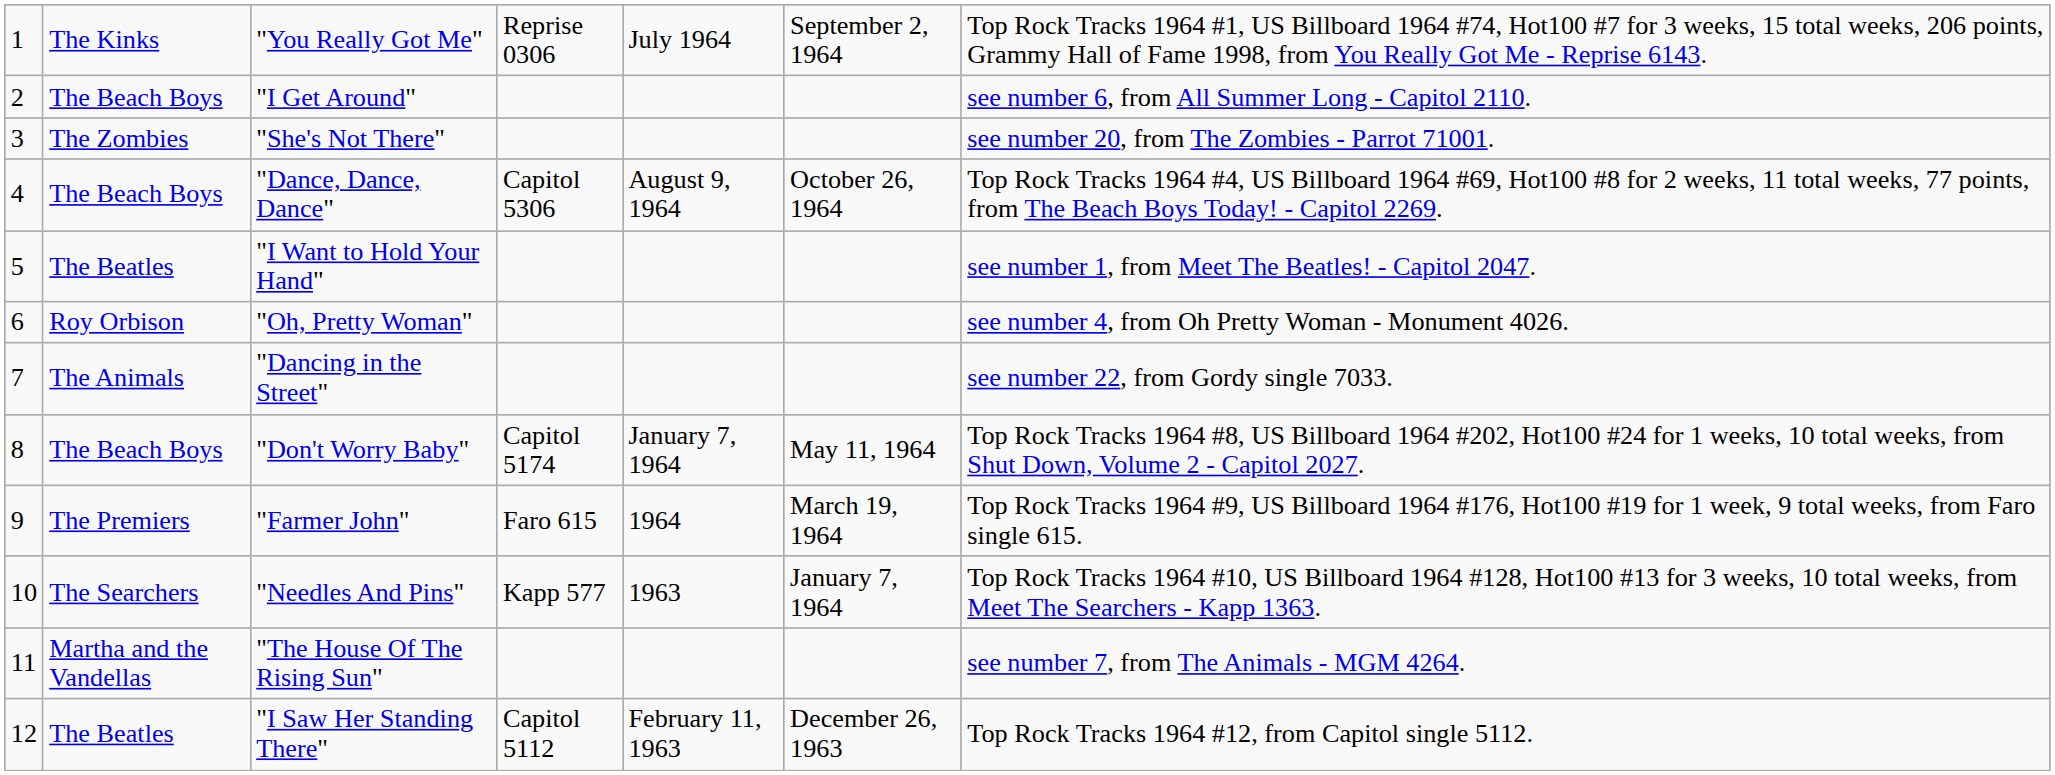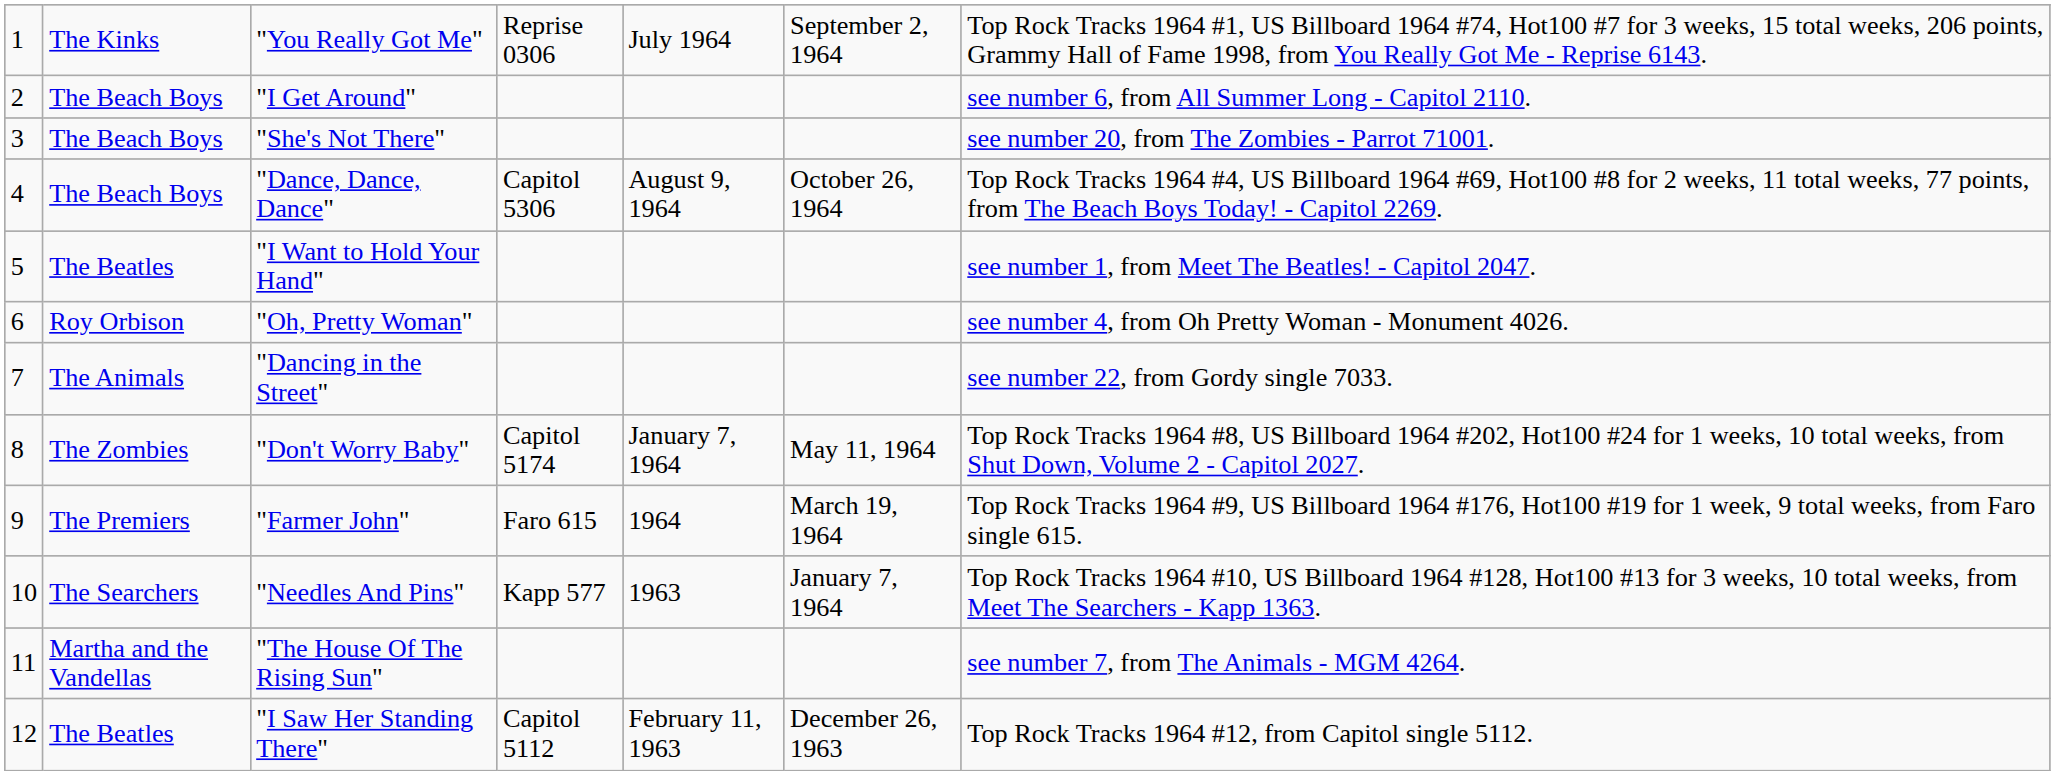"She's Not There" | column 2: The Zombies -> The Beach Boys
"Don't Worry Baby" | column 2: The Beach Boys -> The Zombies
